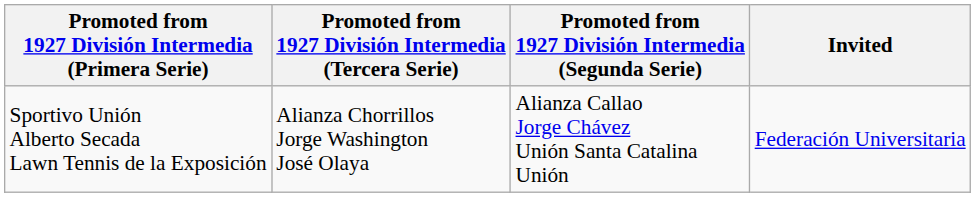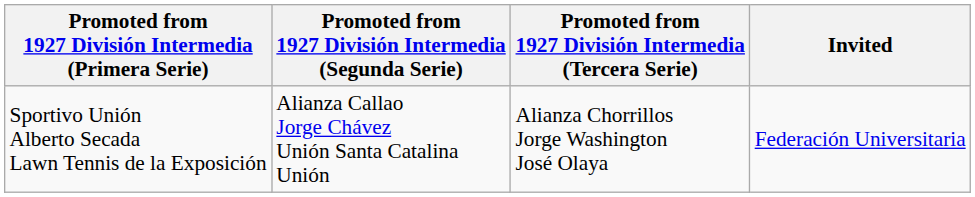columns swapped: Promoted from 1927 División Intermedia (Segunda Serie) <-> Promoted from 1927 División Intermedia (Tercera Serie)
